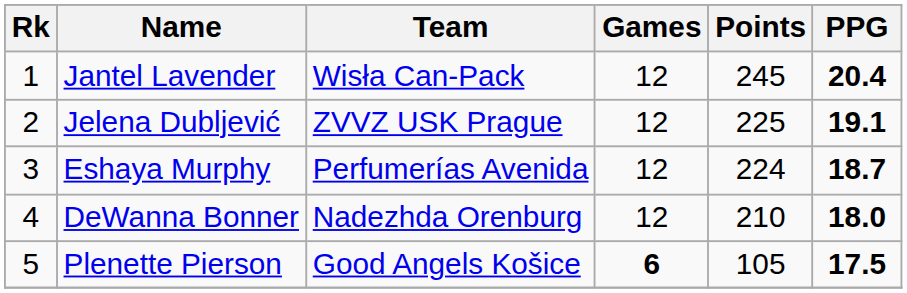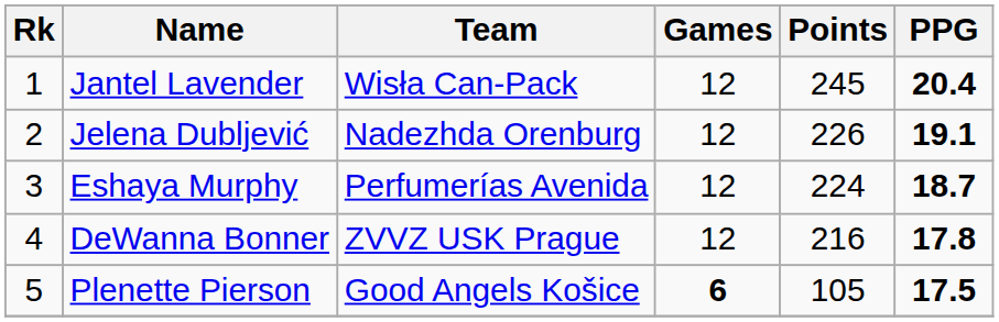Jelena Dubljević | Team: ZVVZ USK Prague -> Nadezhda Orenburg
Jelena Dubljević | Points: 225 -> 226
DeWanna Bonner | Team: Nadezhda Orenburg -> ZVVZ USK Prague
DeWanna Bonner | Points: 210 -> 216
DeWanna Bonner | PPG: 18.0 -> 17.8
